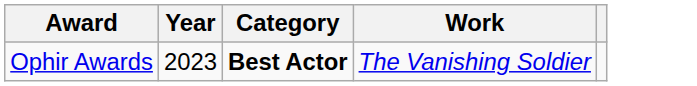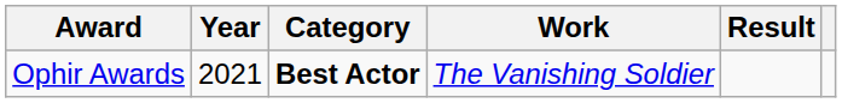+ column: Result
Ophir Awards | Year: 2023 -> 2021
